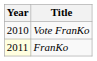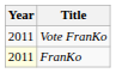Vote FranKo | Year: 2010 -> 2011
